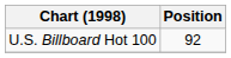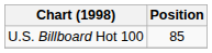U.S. Billboard Hot 100 | Position: 92 -> 85
